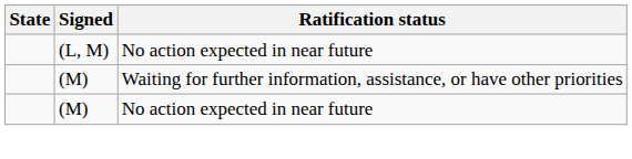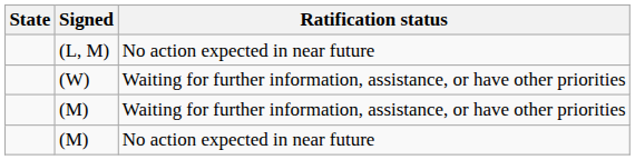+ row: (W) | Waiting for further information, assistance, or have other priorities
